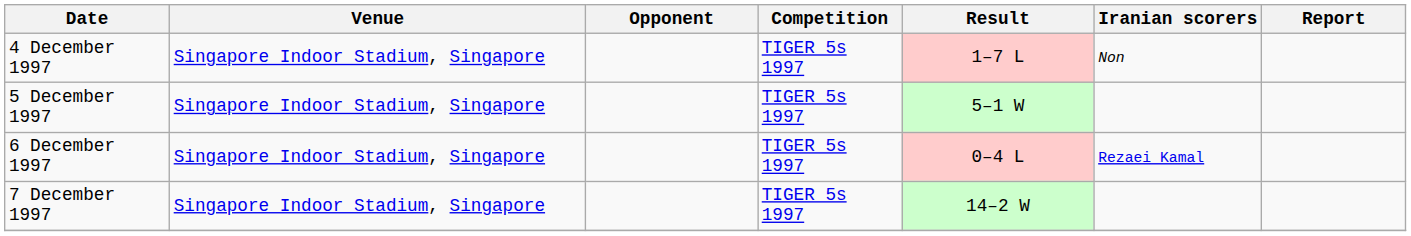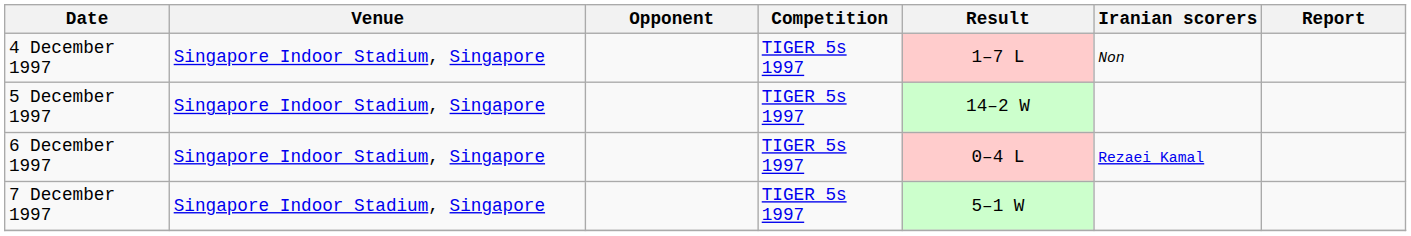5 December 1997 | Result: 5–1 W -> 14–2 W
7 December 1997 | Result: 14–2 W -> 5–1 W
